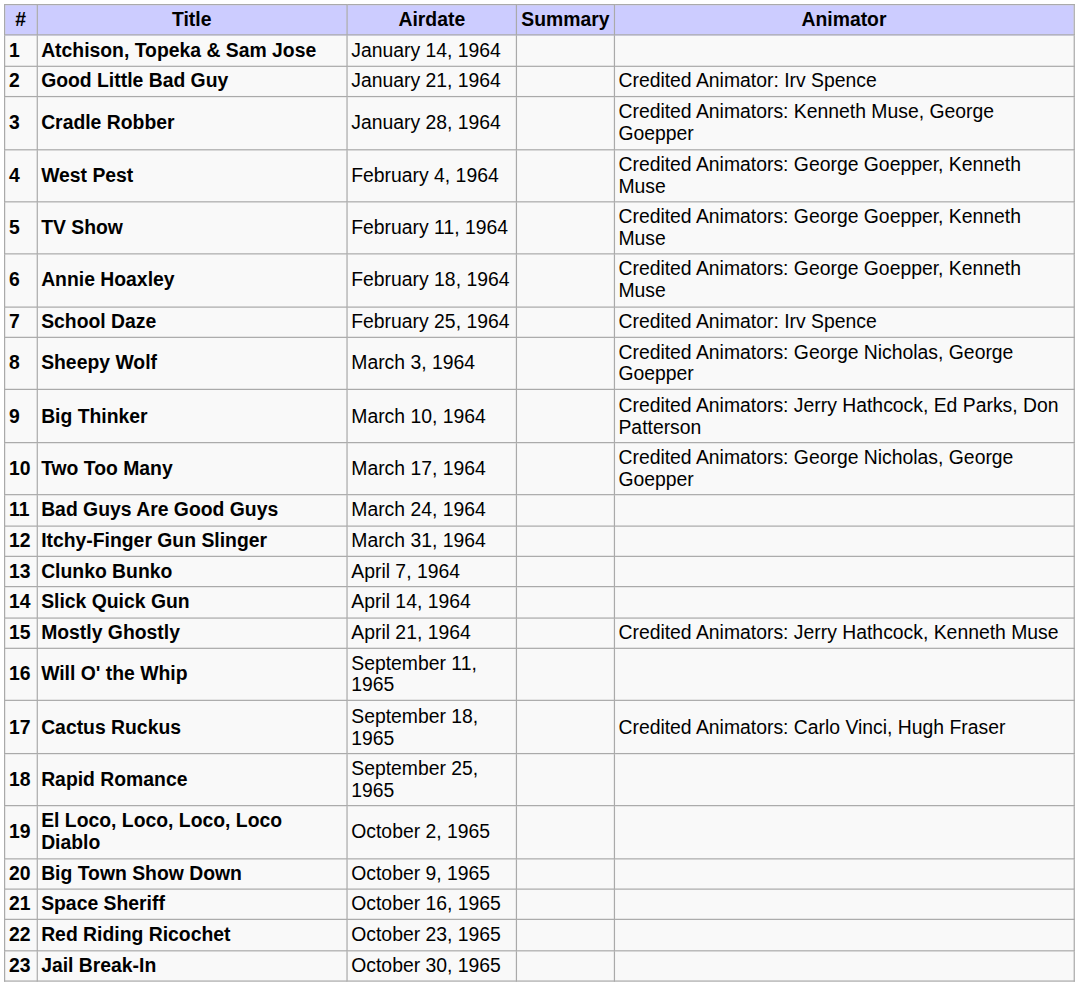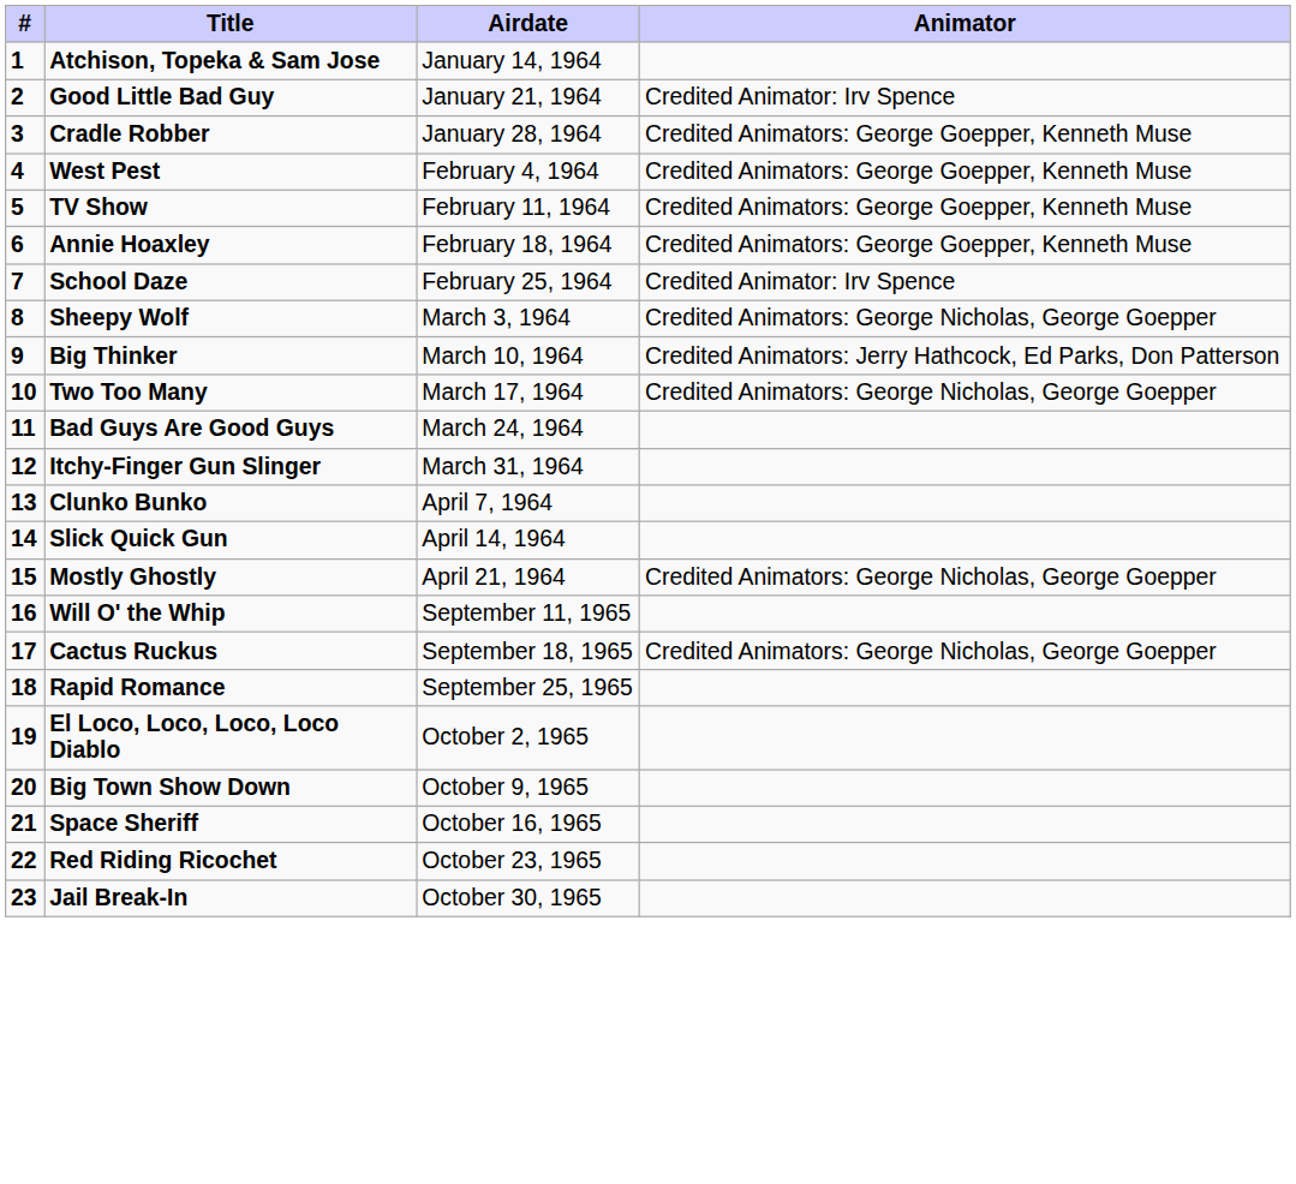- column: Summary
Cradle Robber | Animator: Credited Animators: Kenneth Muse, George Goepper -> Credited Animators: George Goepper, Kenneth Muse
Mostly Ghostly | Animator: Credited Animators: Jerry Hathcock, Kenneth Muse -> Credited Animators: George Nicholas, George Goepper
Cactus Ruckus | Animator: Credited Animators: Carlo Vinci, Hugh Fraser -> Credited Animators: George Nicholas, George Goepper
